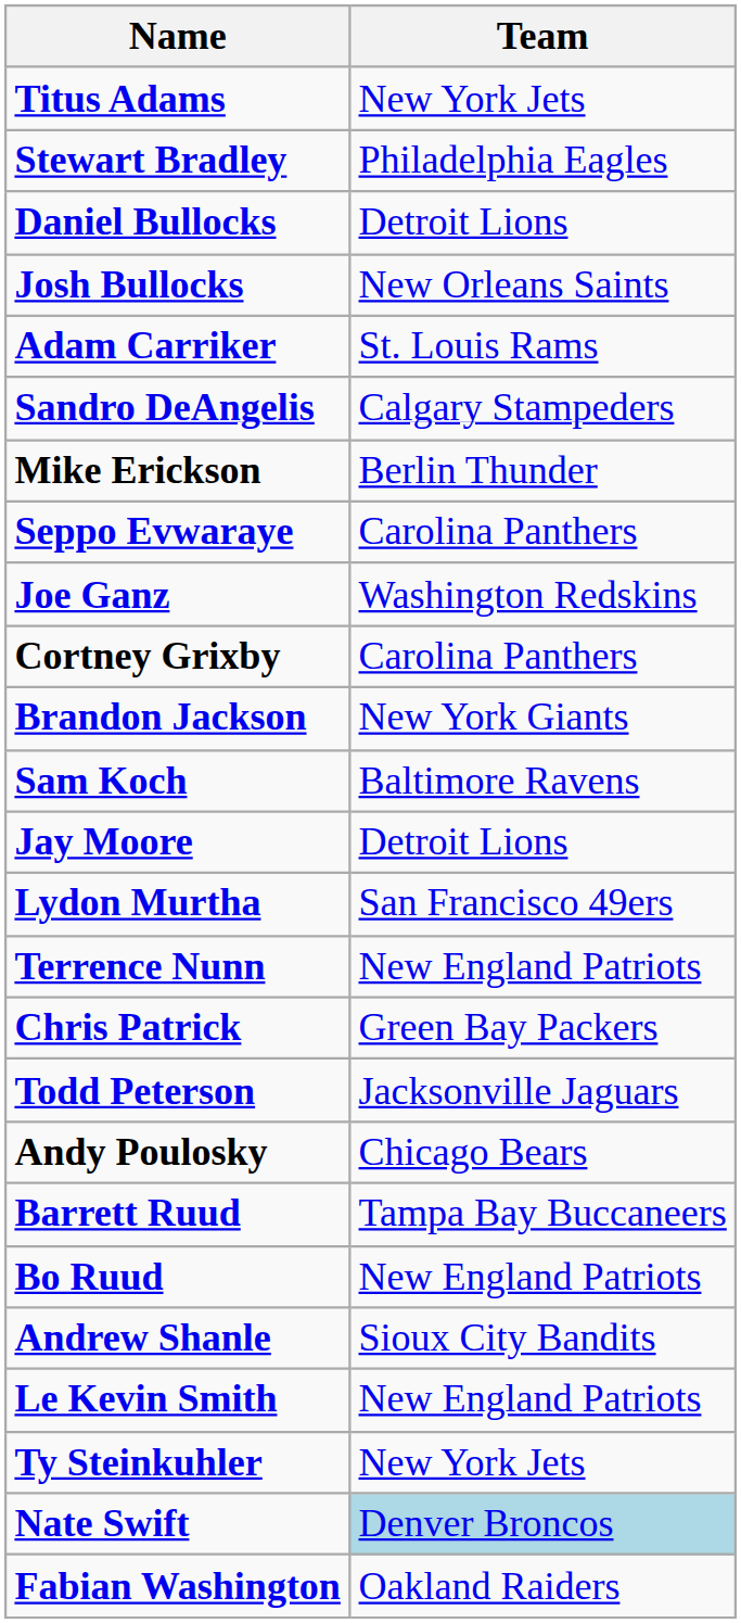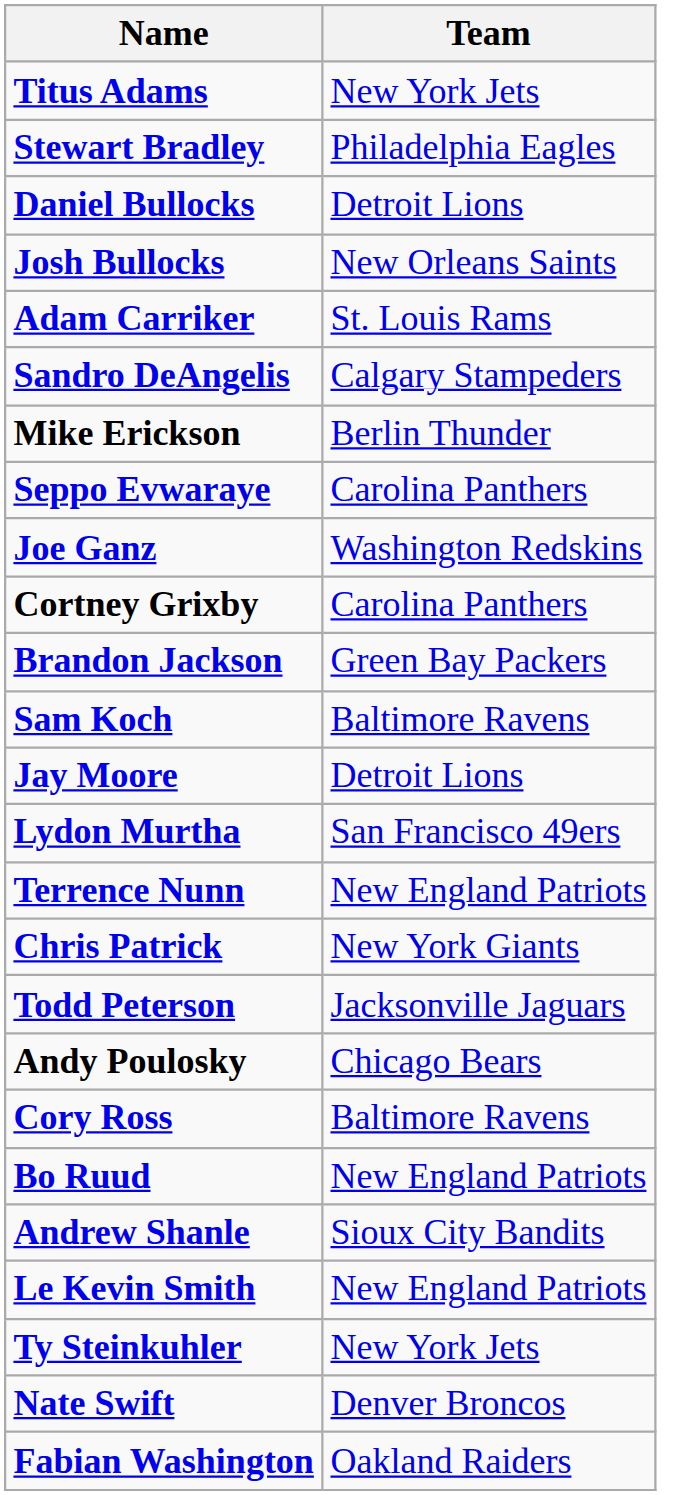Brandon Jackson | Team: New York Giants -> Green Bay Packers
Chris Patrick | Team: Green Bay Packers -> New York Giants
+ row: Cory Ross | Baltimore Ravens
- row: Barrett Ruud | Tampa Bay Buccaneers
Nate Swift | Team: lightblue background -> no background
